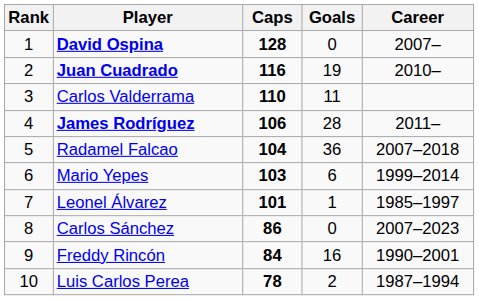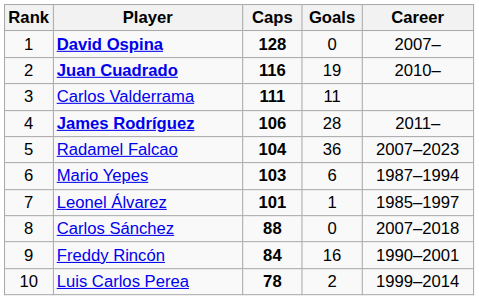Carlos Valderrama | Caps: 110 -> 111
Radamel Falcao | Career: 2007–2018 -> 2007–2023
Mario Yepes | Career: 1999–2014 -> 1987–1994
Carlos Sánchez | Caps: 86 -> 88
Carlos Sánchez | Career: 2007–2023 -> 2007–2018
Luis Carlos Perea | Career: 1987–1994 -> 1999–2014
